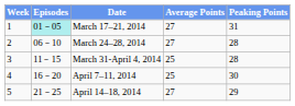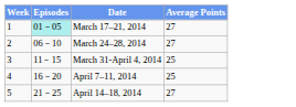- column: Peaking Points | 31 | 28 | 28 | 30 | 29
